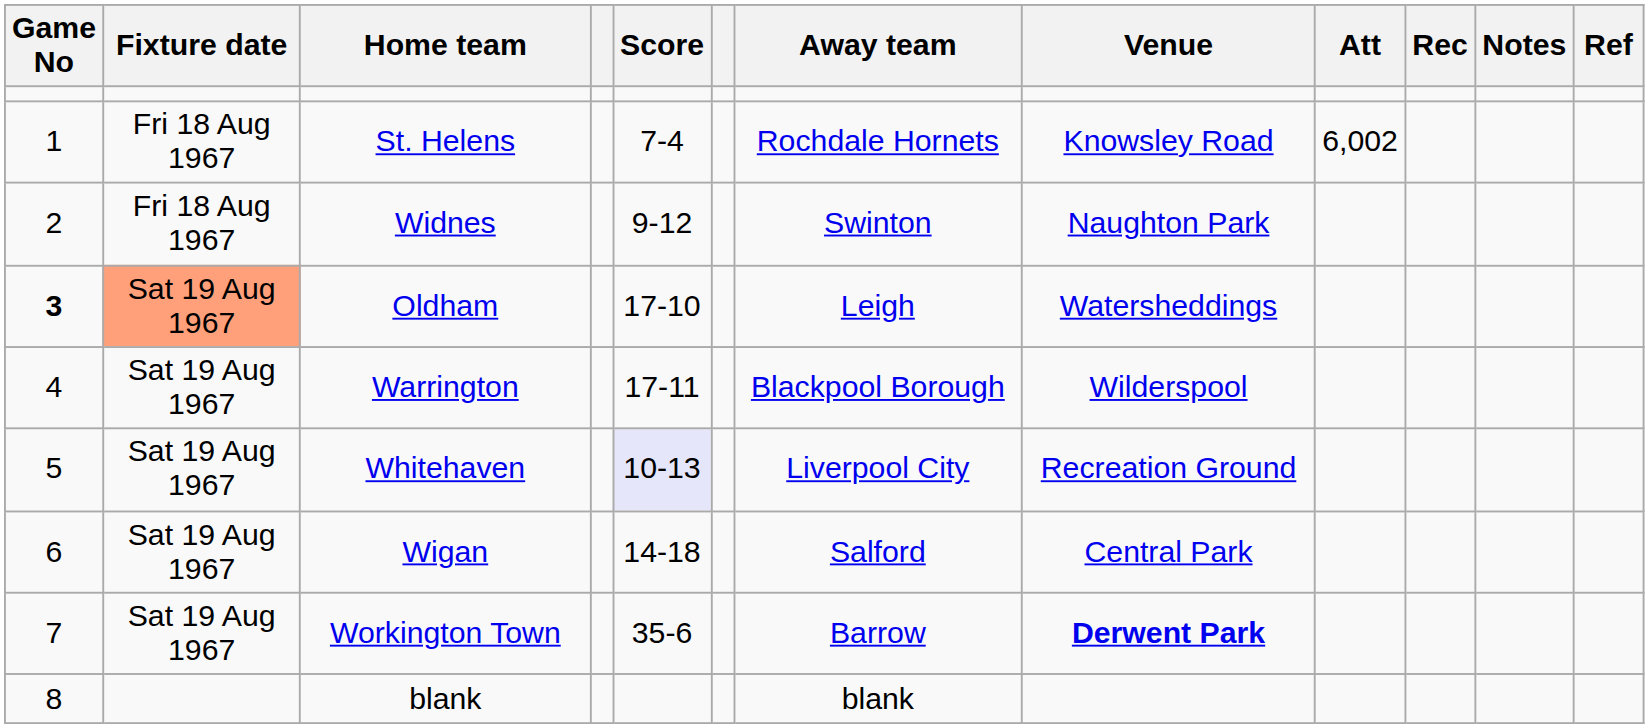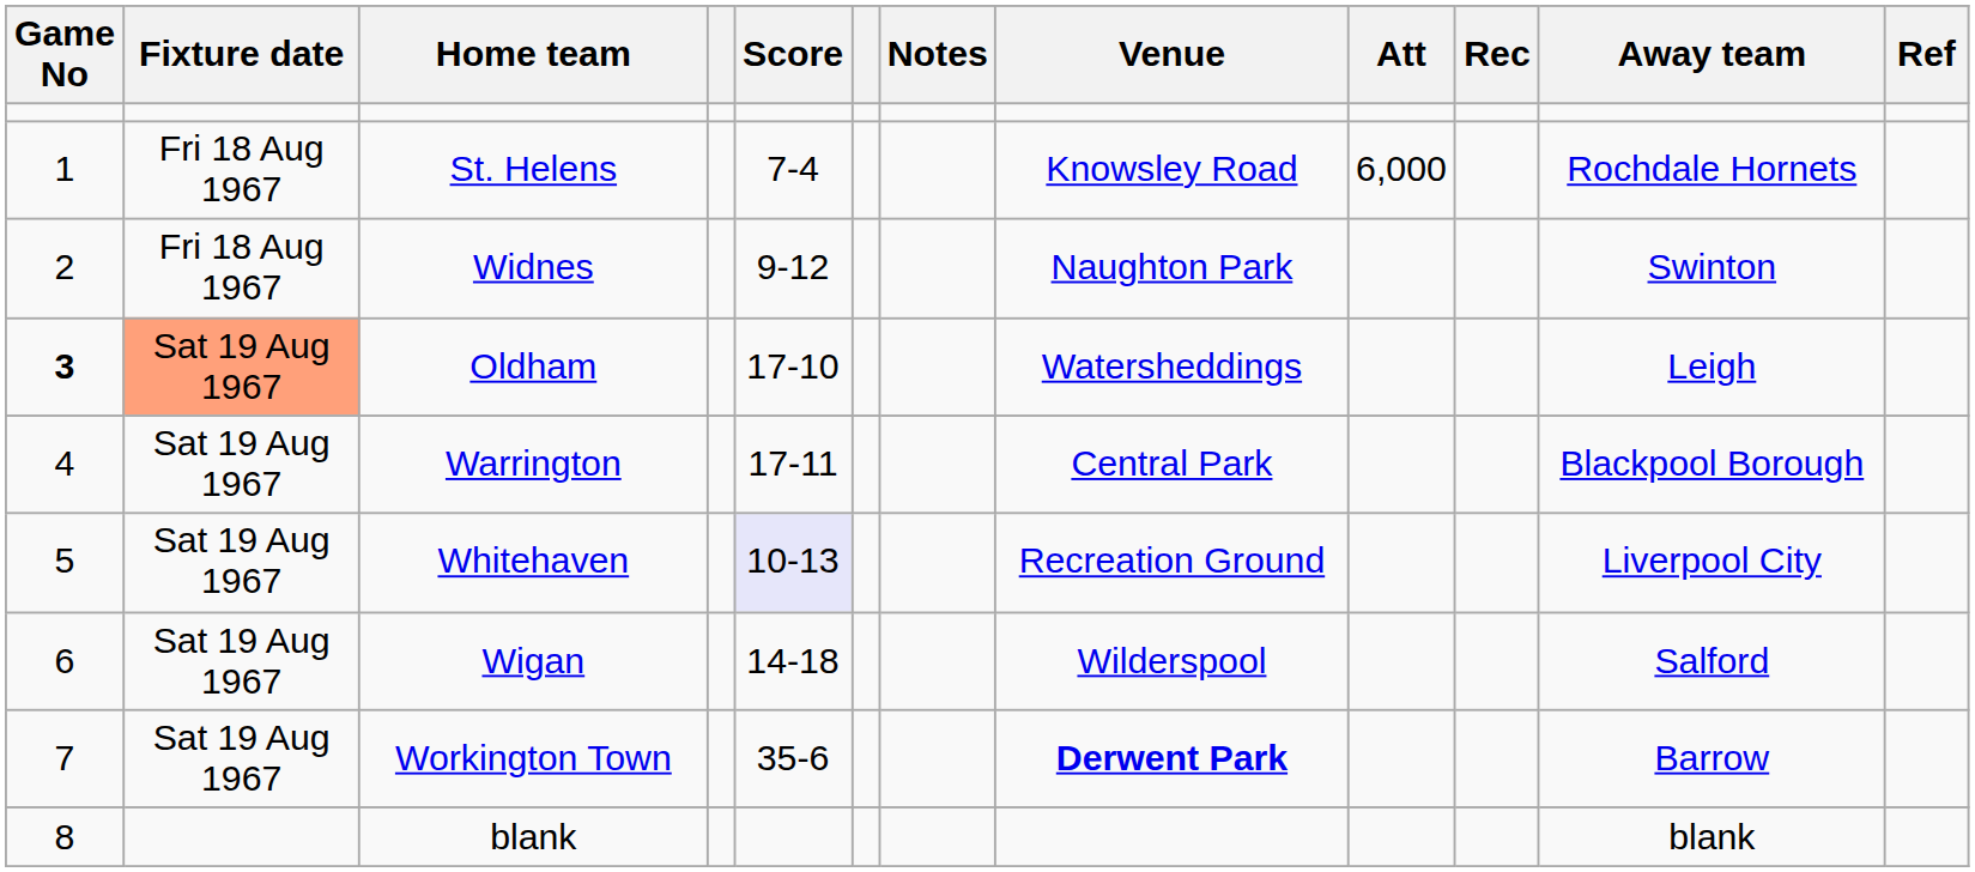columns swapped: Away team <-> Notes
St. Helens | Att: 6,002 -> 6,000
Warrington | Venue: Wilderspool -> Central Park
Wigan | Venue: Central Park -> Wilderspool
